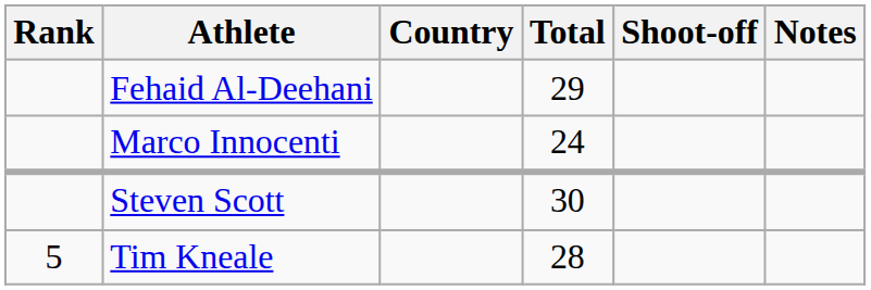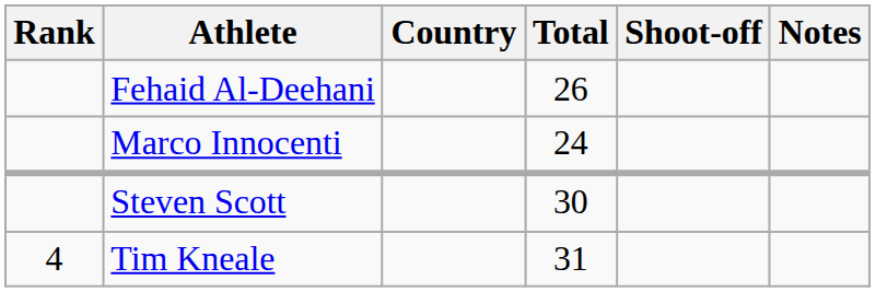Fehaid Al-Deehani | Total: 29 -> 26
Tim Kneale | Rank: 5 -> 4
Tim Kneale | Total: 28 -> 31
